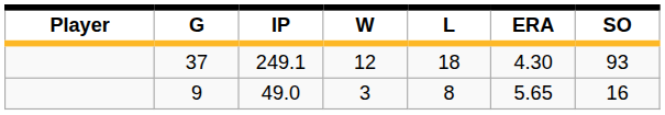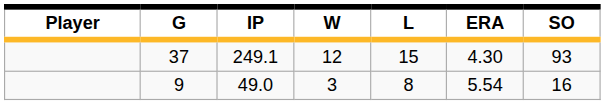37 | L: 18 -> 15
9 | ERA: 5.65 -> 5.54
